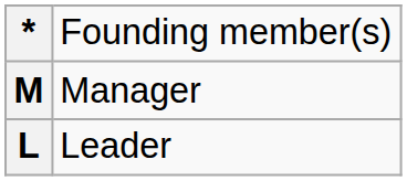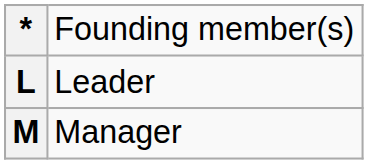rows swapped: L <-> M
